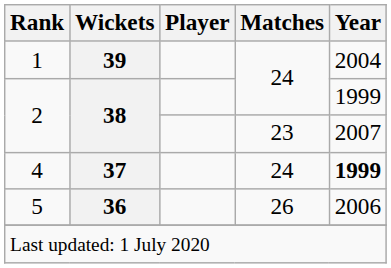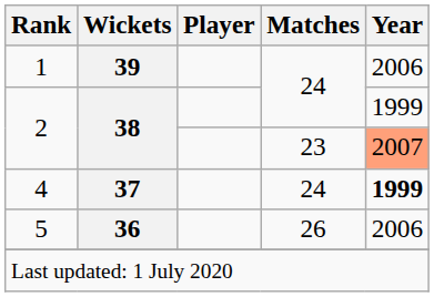1 | Year: 2004 -> 2006
2 / 23 | Year: no background -> lightsalmon background
